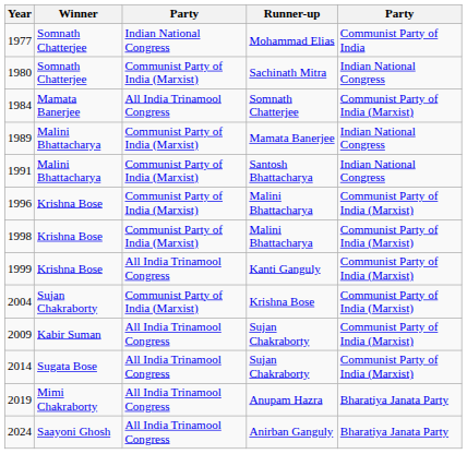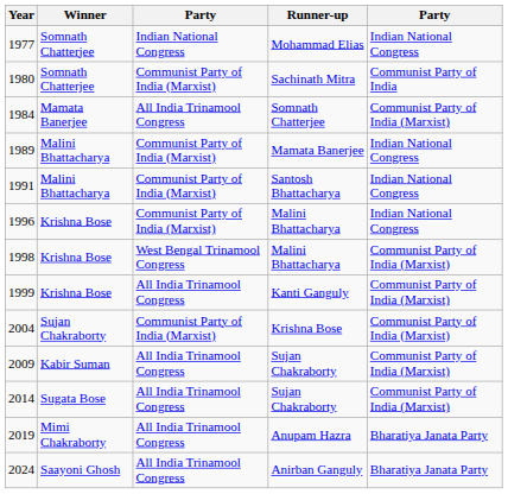1977 | column 5: Communist Party of India -> Indian National Congress
1980 | column 5: Indian National Congress -> Communist Party of India
1996 | column 5: Communist Party of India (Marxist) -> Indian National Congress
1998 | column 3: Communist Party of India (Marxist) -> West Bengal Trinamool Congress
